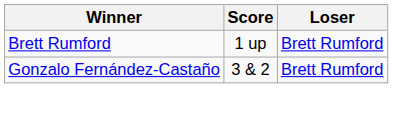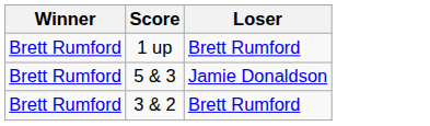+ row: Brett Rumford | 5 & 3 | Jamie Donaldson
3 & 2 | Winner: Gonzalo Fernández-Castaño -> Brett Rumford
